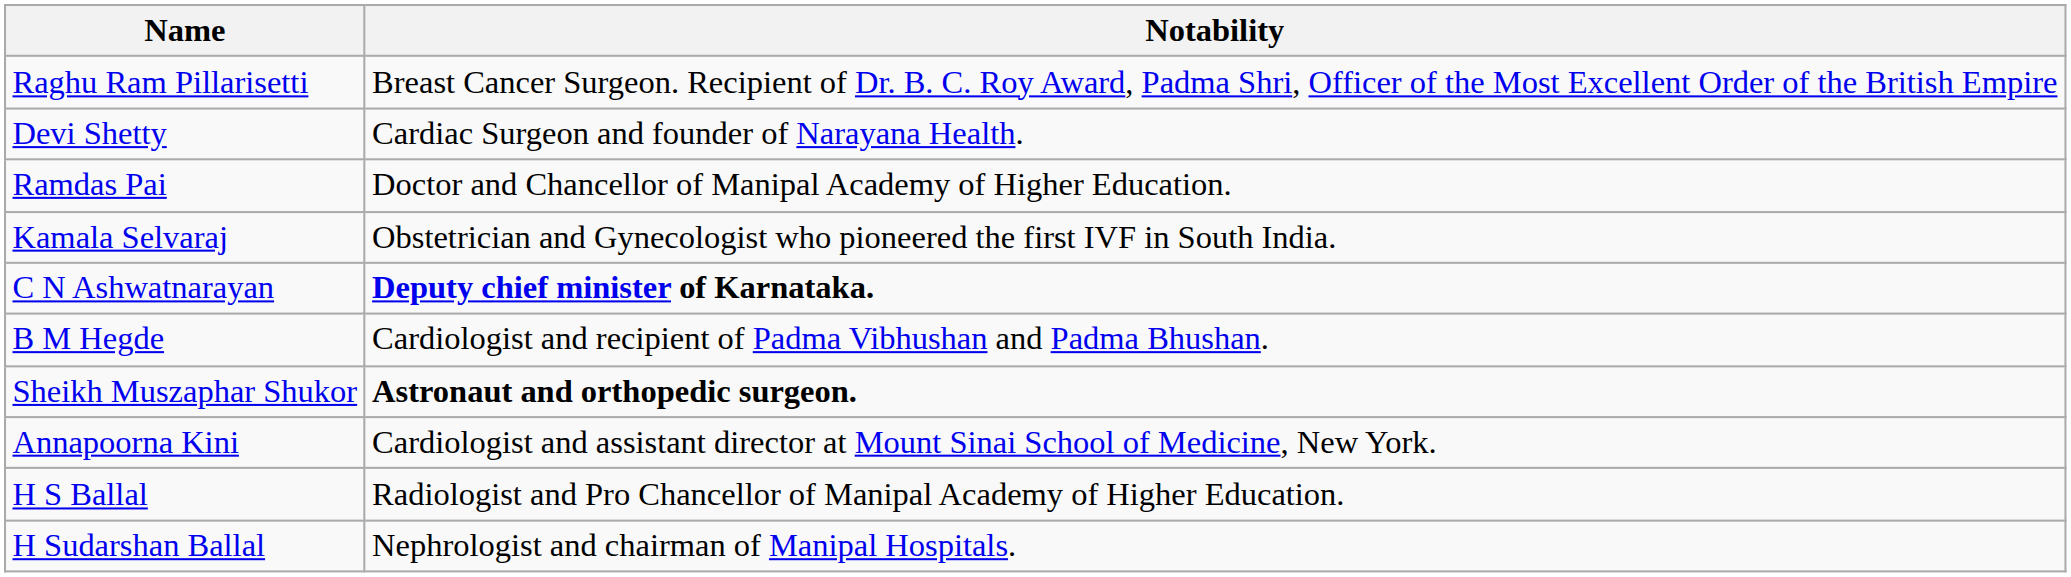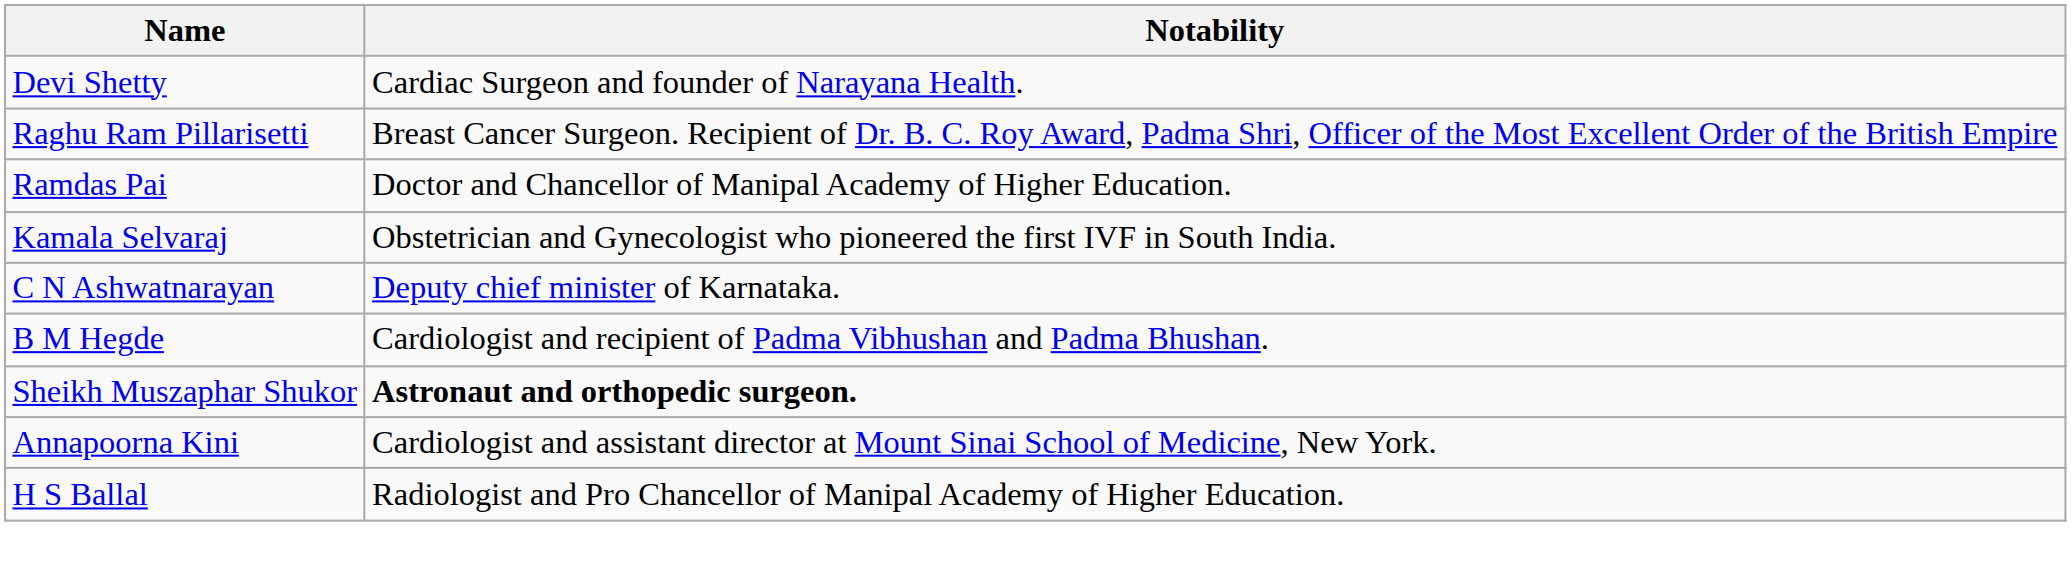rows swapped: Raghu Ram Pillarisetti <-> Devi Shetty
C N Ashwatnarayan | Notability: bold -> normal
- row: H Sudarshan Ballal | Nephrologist and chairman of Manipal Hospitals.
